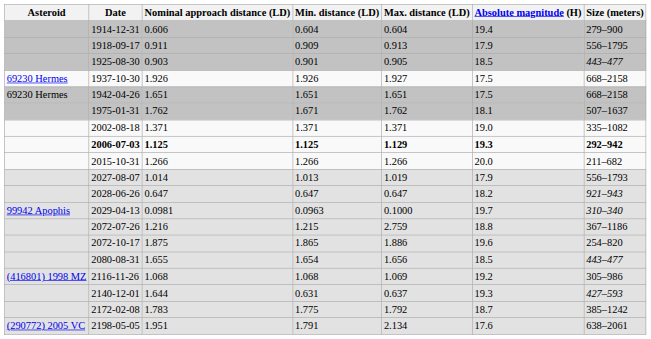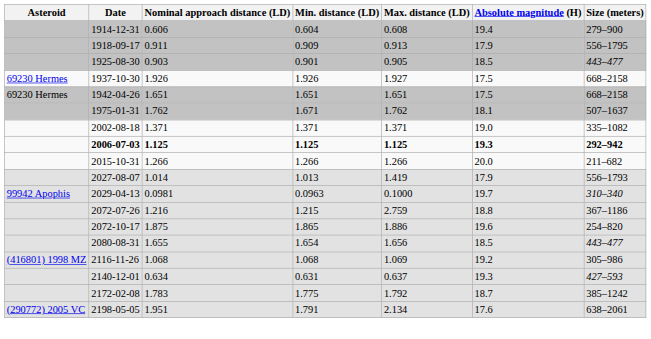1914-12-31 | Max. distance (LD): 0.604 -> 0.608
2006-07-03 | Max. distance (LD): 1.129 -> 1.125
2027-08-07 | Max. distance (LD): 1.019 -> 1.419
- row: 2028-06-26 | 0.647 | 0.647 | 0.647 | 18.2 | 921–943
2140-12-01 | Nominal approach distance (LD): 1.644 -> 0.634
